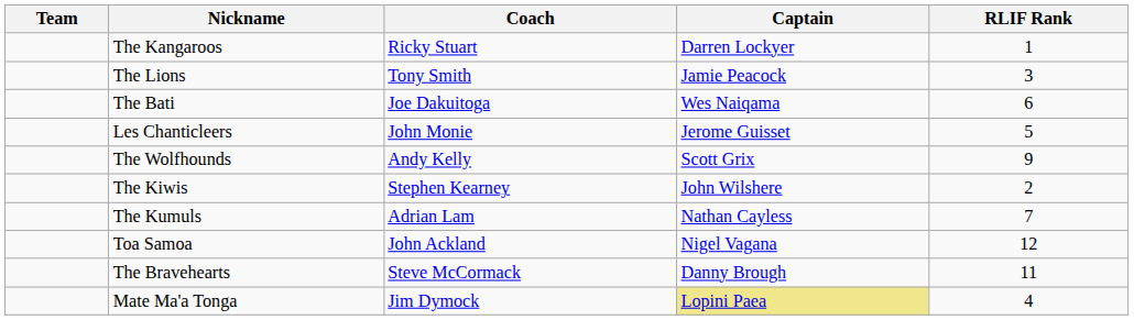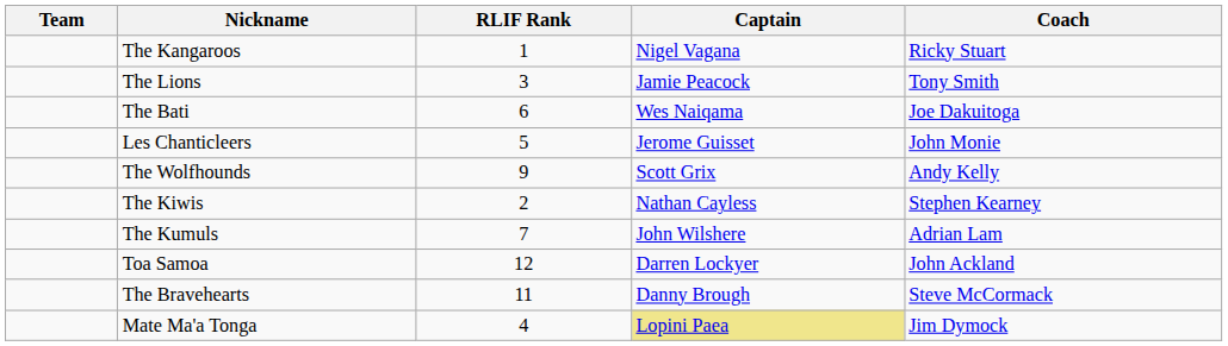columns swapped: Coach <-> RLIF Rank
The Kangaroos | Captain: Darren Lockyer -> Nigel Vagana
The Kiwis | Captain: John Wilshere -> Nathan Cayless
The Kumuls | Captain: Nathan Cayless -> John Wilshere
Toa Samoa | Captain: Nigel Vagana -> Darren Lockyer
